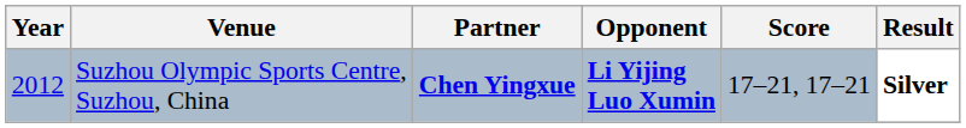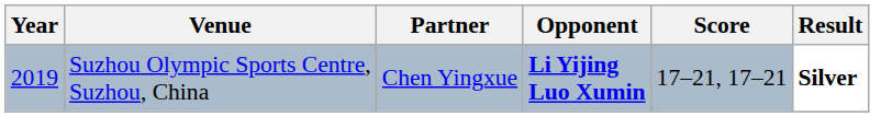Suzhou Olympic Sports Centre, Suzhou, China | Year: 2012 -> 2019
Suzhou Olympic Sports Centre, Suzhou, China | Partner: bold -> normal
